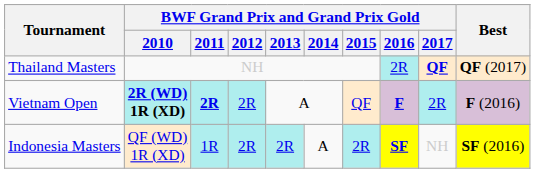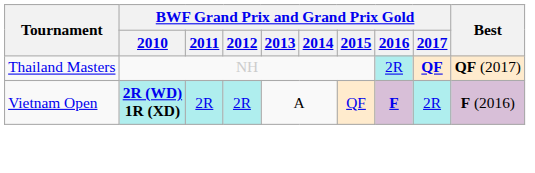Vietnam Open | BWF Grand Prix and Grand Prix Gold / 2011: bold -> normal
- row: Indonesia Masters | QF (WD) 1R (XD) | 1R | 2R | 2R | A | 2R | SF | NH | SF (2016)
